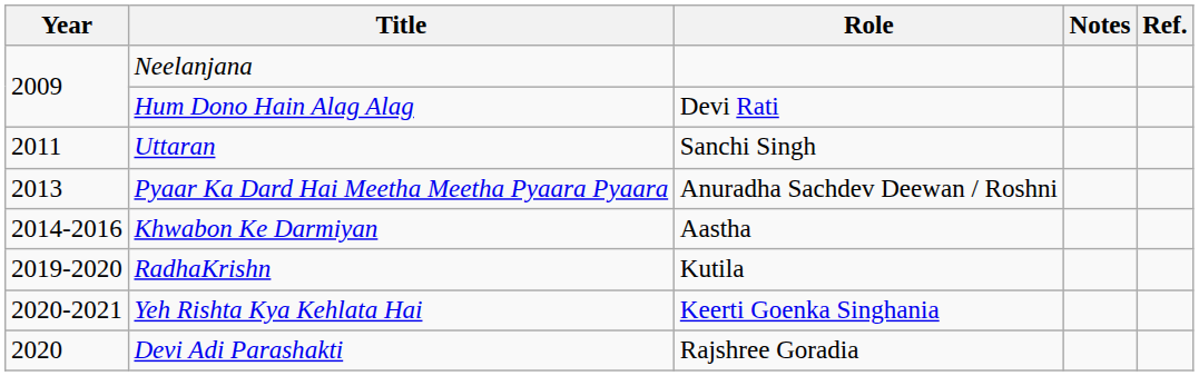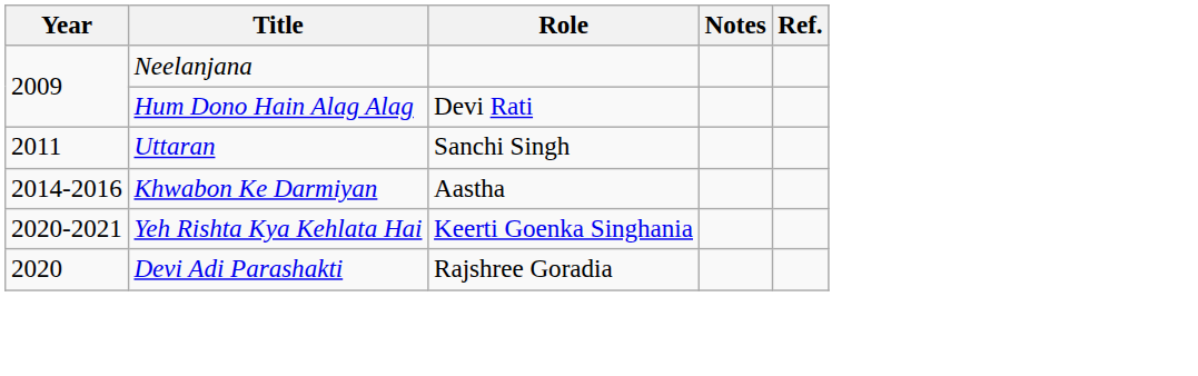- row: 2013 | Pyaar Ka Dard Hai Meetha Meetha Pyaara Pyaara | Anuradha Sachdev Deewan / Roshni
- row: 2019-2020 | RadhaKrishn | Kutila
